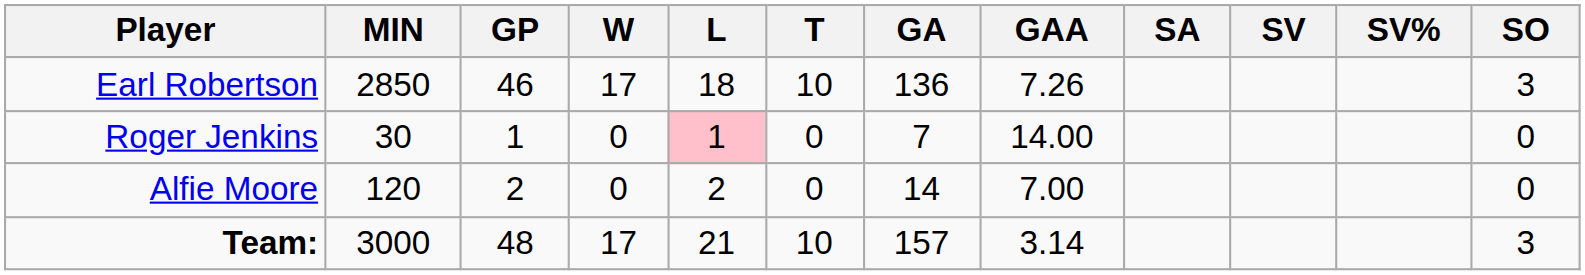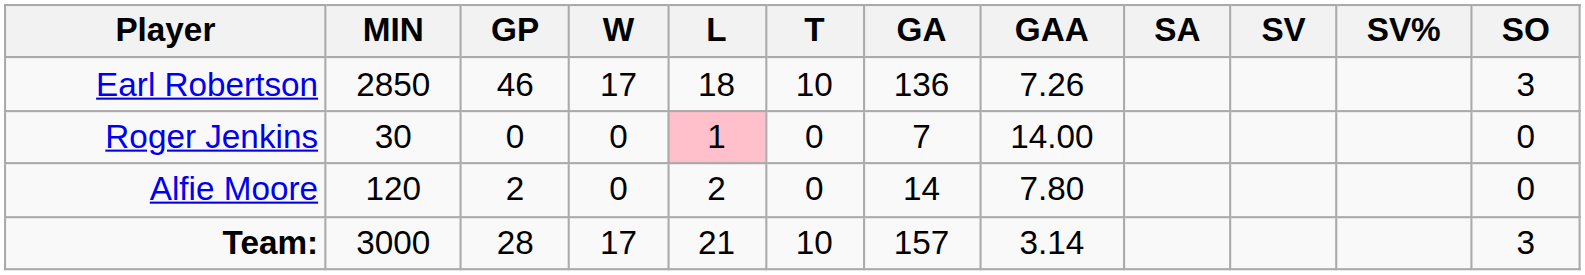Roger Jenkins | GP: 1 -> 0
Alfie Moore | GAA: 7.00 -> 7.80
Team: | GP: 48 -> 28
